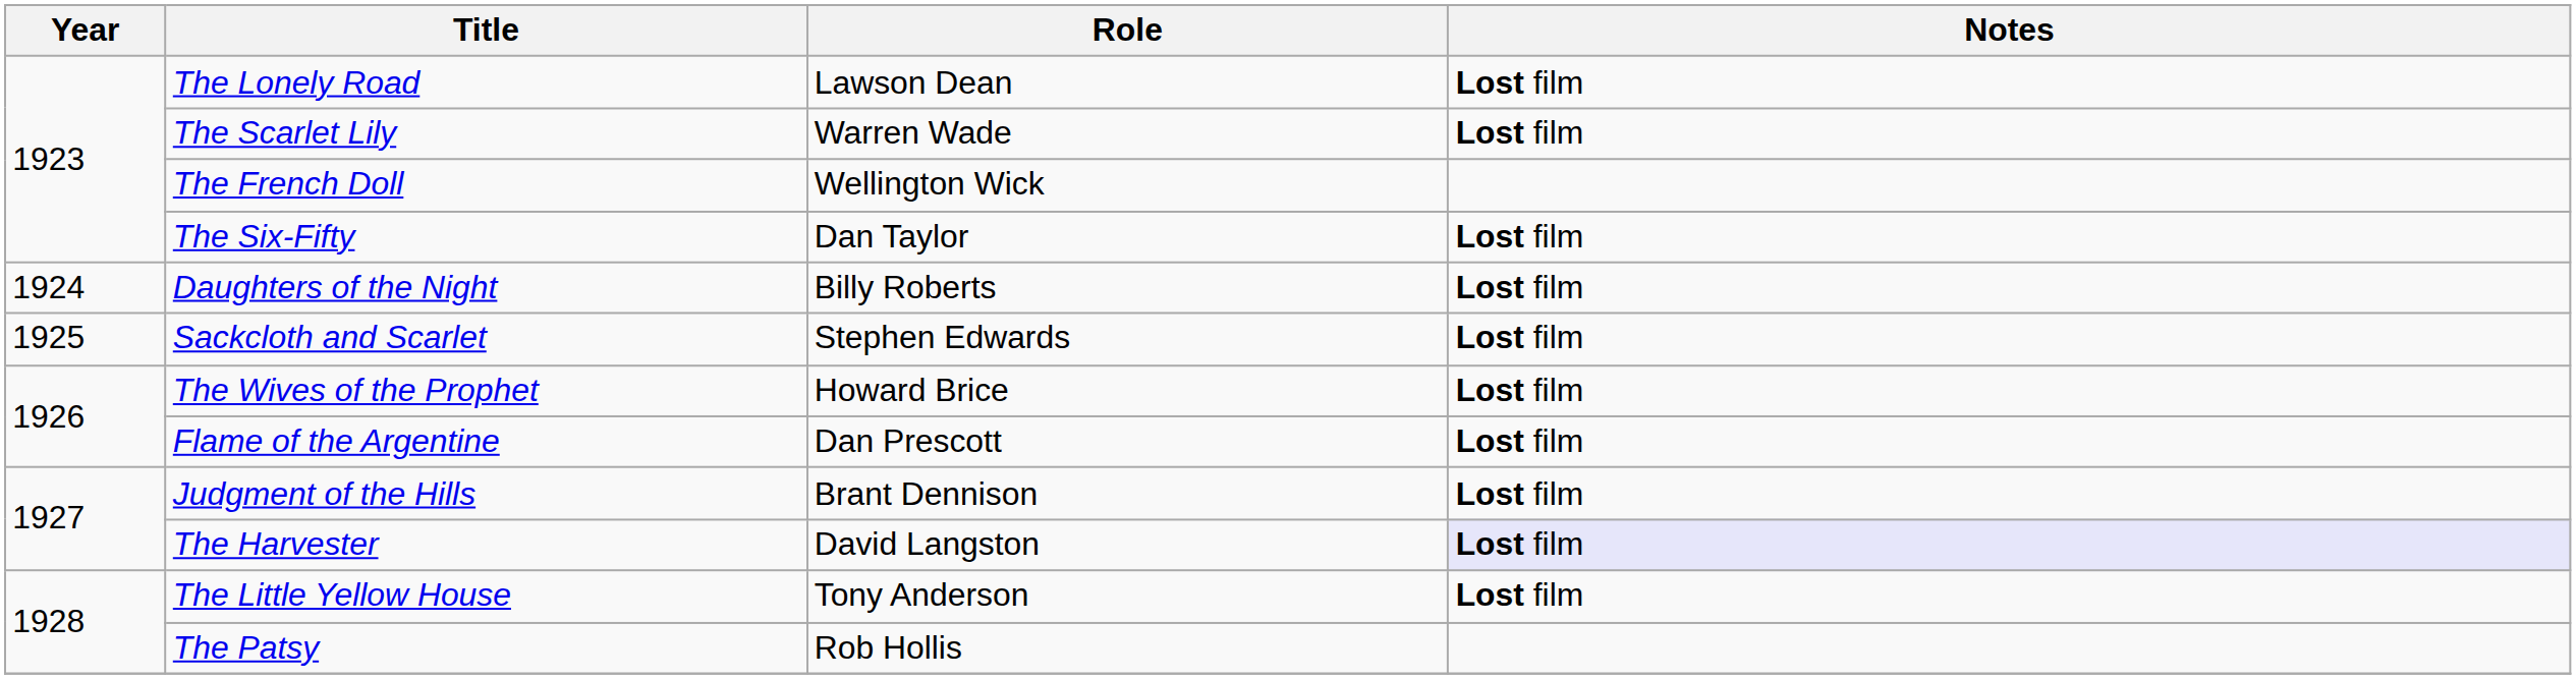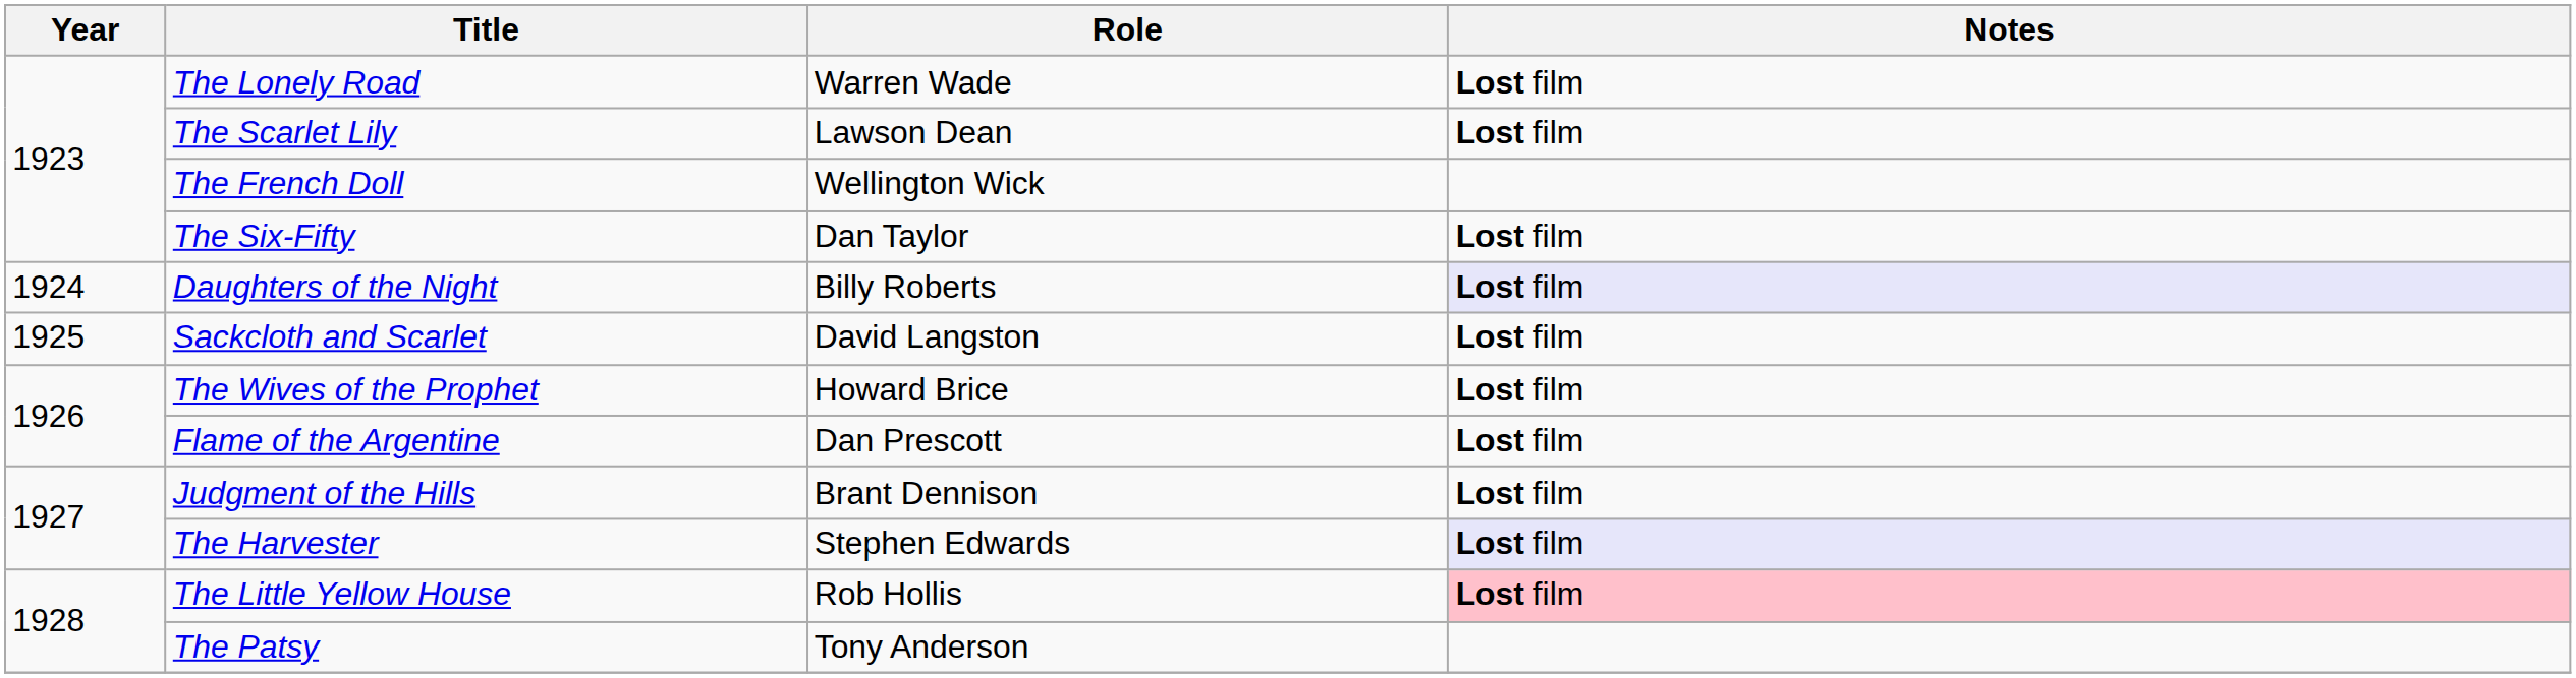The Lonely Road | Role: Lawson Dean -> Warren Wade
The Scarlet Lily | Role: Warren Wade -> Lawson Dean
Daughters of the Night | Notes: no background -> lavender background
Sackcloth and Scarlet | Role: Stephen Edwards -> David Langston
The Harvester | Role: David Langston -> Stephen Edwards
The Little Yellow House | Role: Tony Anderson -> Rob Hollis
The Little Yellow House | Notes: no background -> pink background
The Patsy | Role: Rob Hollis -> Tony Anderson
